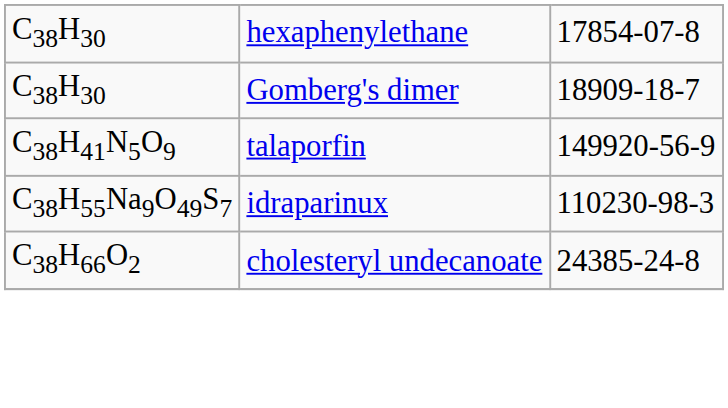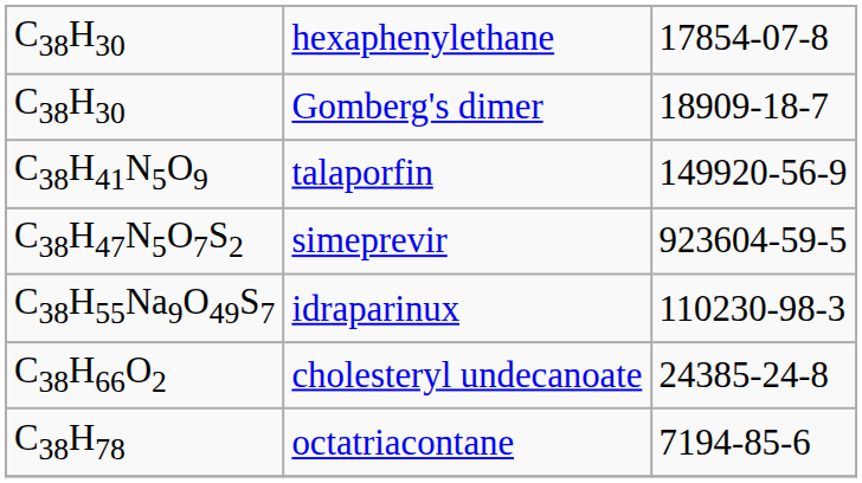+ row: C38H47N5O7S2 | simeprevir | 923604-59-5
+ row: C38H78 | octatriacontane | 7194-85-6
